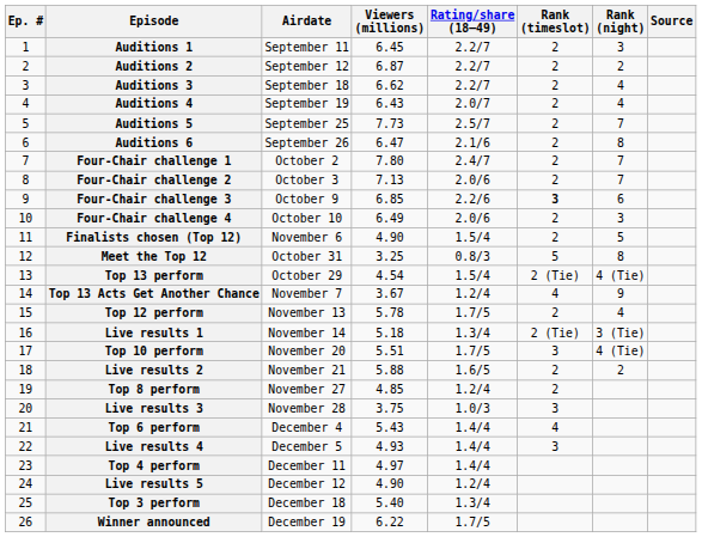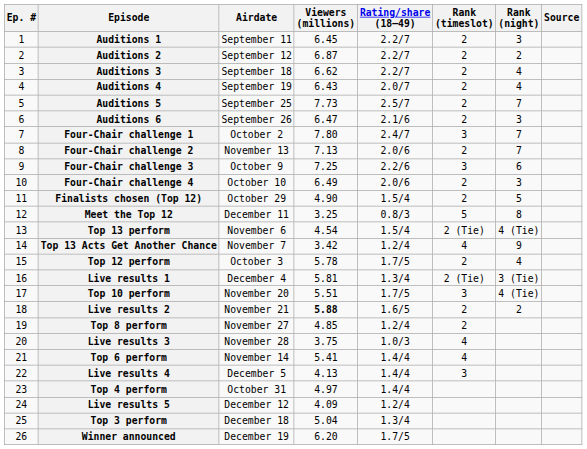Auditions 6 | Rank (night): 8 -> 3
Four-Chair challenge 1 | Rank (timeslot): 2 -> 3
Four-Chair challenge 2 | Airdate: October 3 -> November 13
Four-Chair challenge 3 | Viewers (millions): 6.85 -> 7.25
Four-Chair challenge 3 | Rank (timeslot): bold -> normal
Finalists chosen (Top 12) | Airdate: November 6 -> October 29
Meet the Top 12 | Airdate: October 31 -> December 11
Top 13 perform | Airdate: October 29 -> November 6
Top 13 Acts Get Another Chance | Viewers (millions): 3.67 -> 3.42
Top 12 perform | Airdate: November 13 -> October 3
Live results 1 | Airdate: November 14 -> December 4
Live results 1 | Viewers (millions): 5.18 -> 5.81
Live results 2 | Viewers (millions): normal -> bold
Live results 3 | Rank (timeslot): 3 -> 4
Top 6 perform | Airdate: December 4 -> November 14
Top 6 perform | Viewers (millions): 5.43 -> 5.41
Live results 4 | Viewers (millions): 4.93 -> 4.13
Top 4 perform | Airdate: December 11 -> October 31
Live results 5 | Viewers (millions): 4.90 -> 4.09
Top 3 perform | Viewers (millions): 5.40 -> 5.04
Winner announced | Viewers (millions): 6.22 -> 6.20
